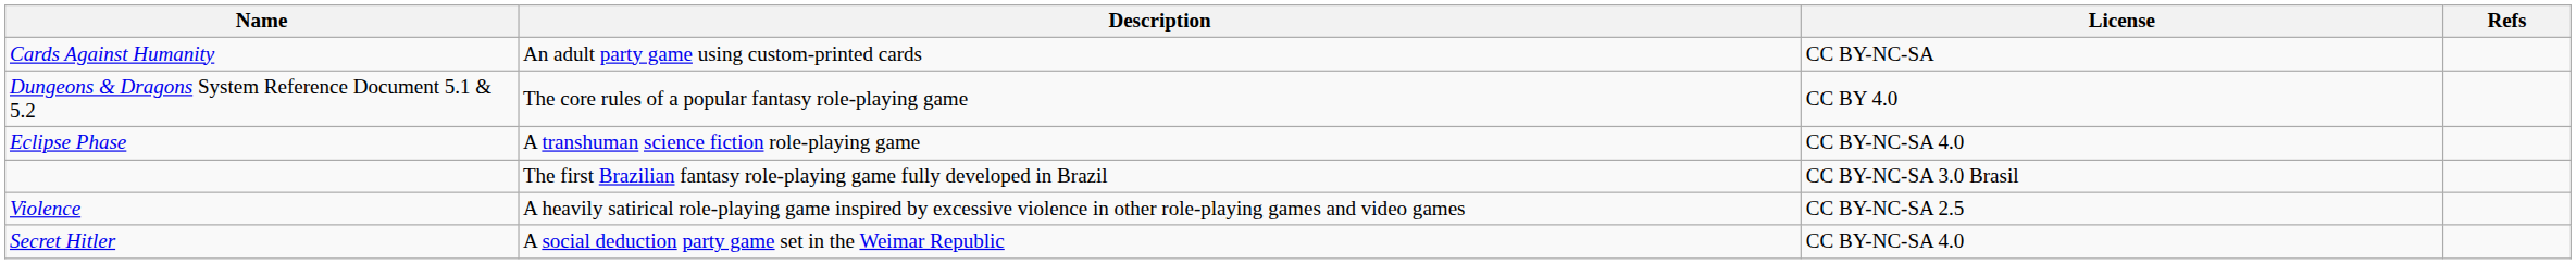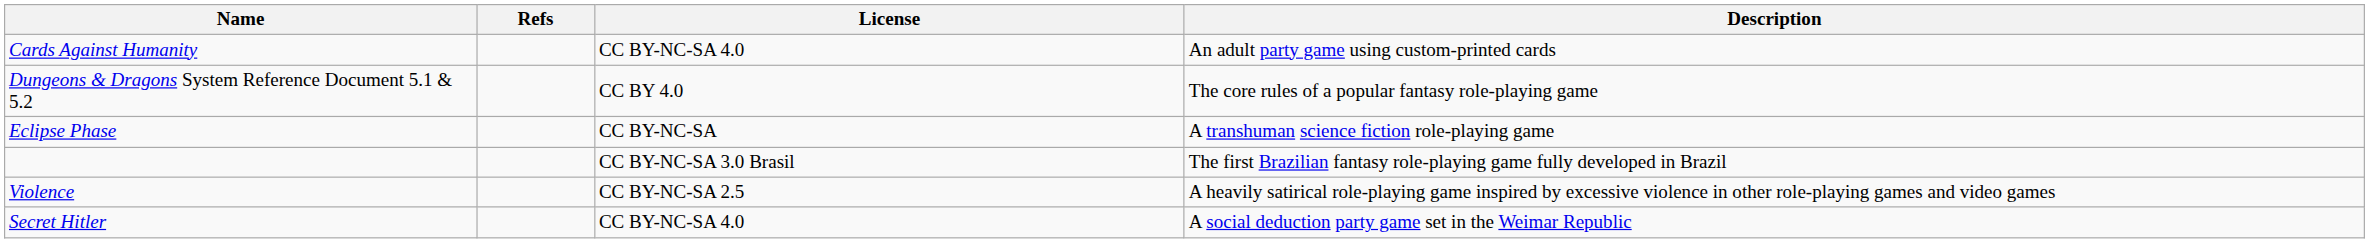columns swapped: Description <-> Refs
Cards Against Humanity | License: CC BY-NC-SA -> CC BY-NC-SA 4.0
Eclipse Phase | License: CC BY-NC-SA 4.0 -> CC BY-NC-SA
